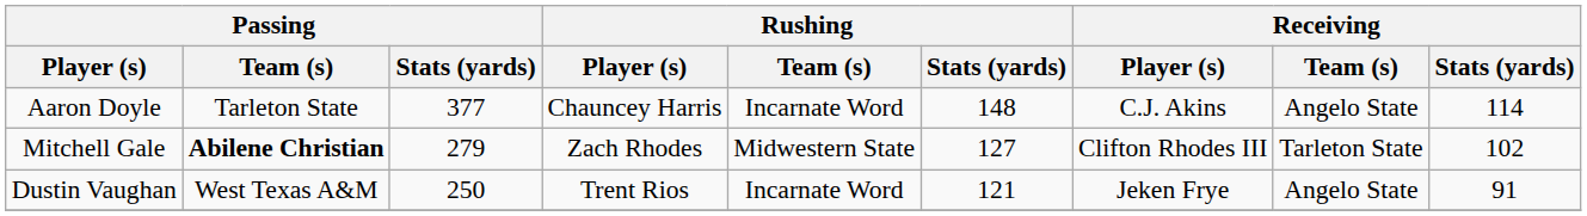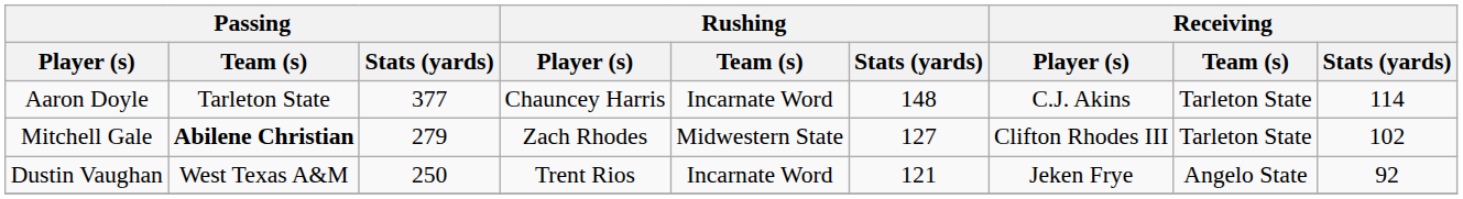Aaron Doyle | Receiving / Team (s): Angelo State -> Tarleton State
Dustin Vaughan | Receiving / Stats (yards): 91 -> 92
